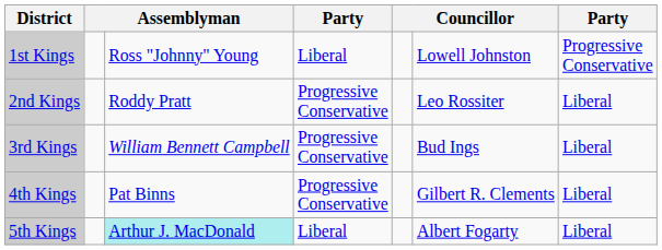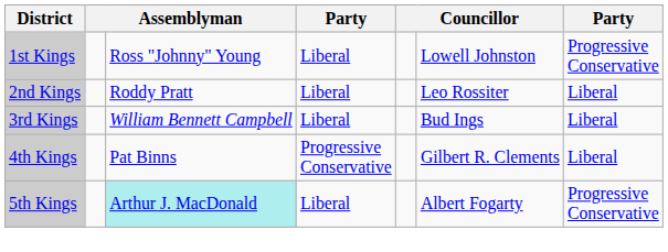2nd Kings | column 4: Progressive Conservative -> Liberal
3rd Kings | column 4: Progressive Conservative -> Liberal
5th Kings | column 7: Liberal -> Progressive Conservative
